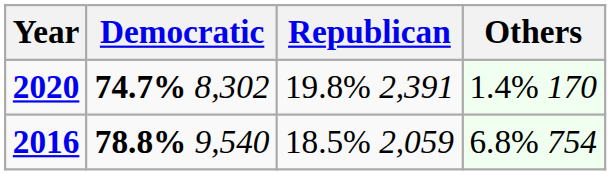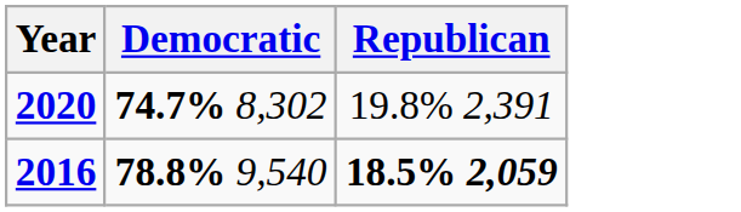- column: Others | 1.4% 170 | 6.8% 754
2016 | Republican: normal -> bold
